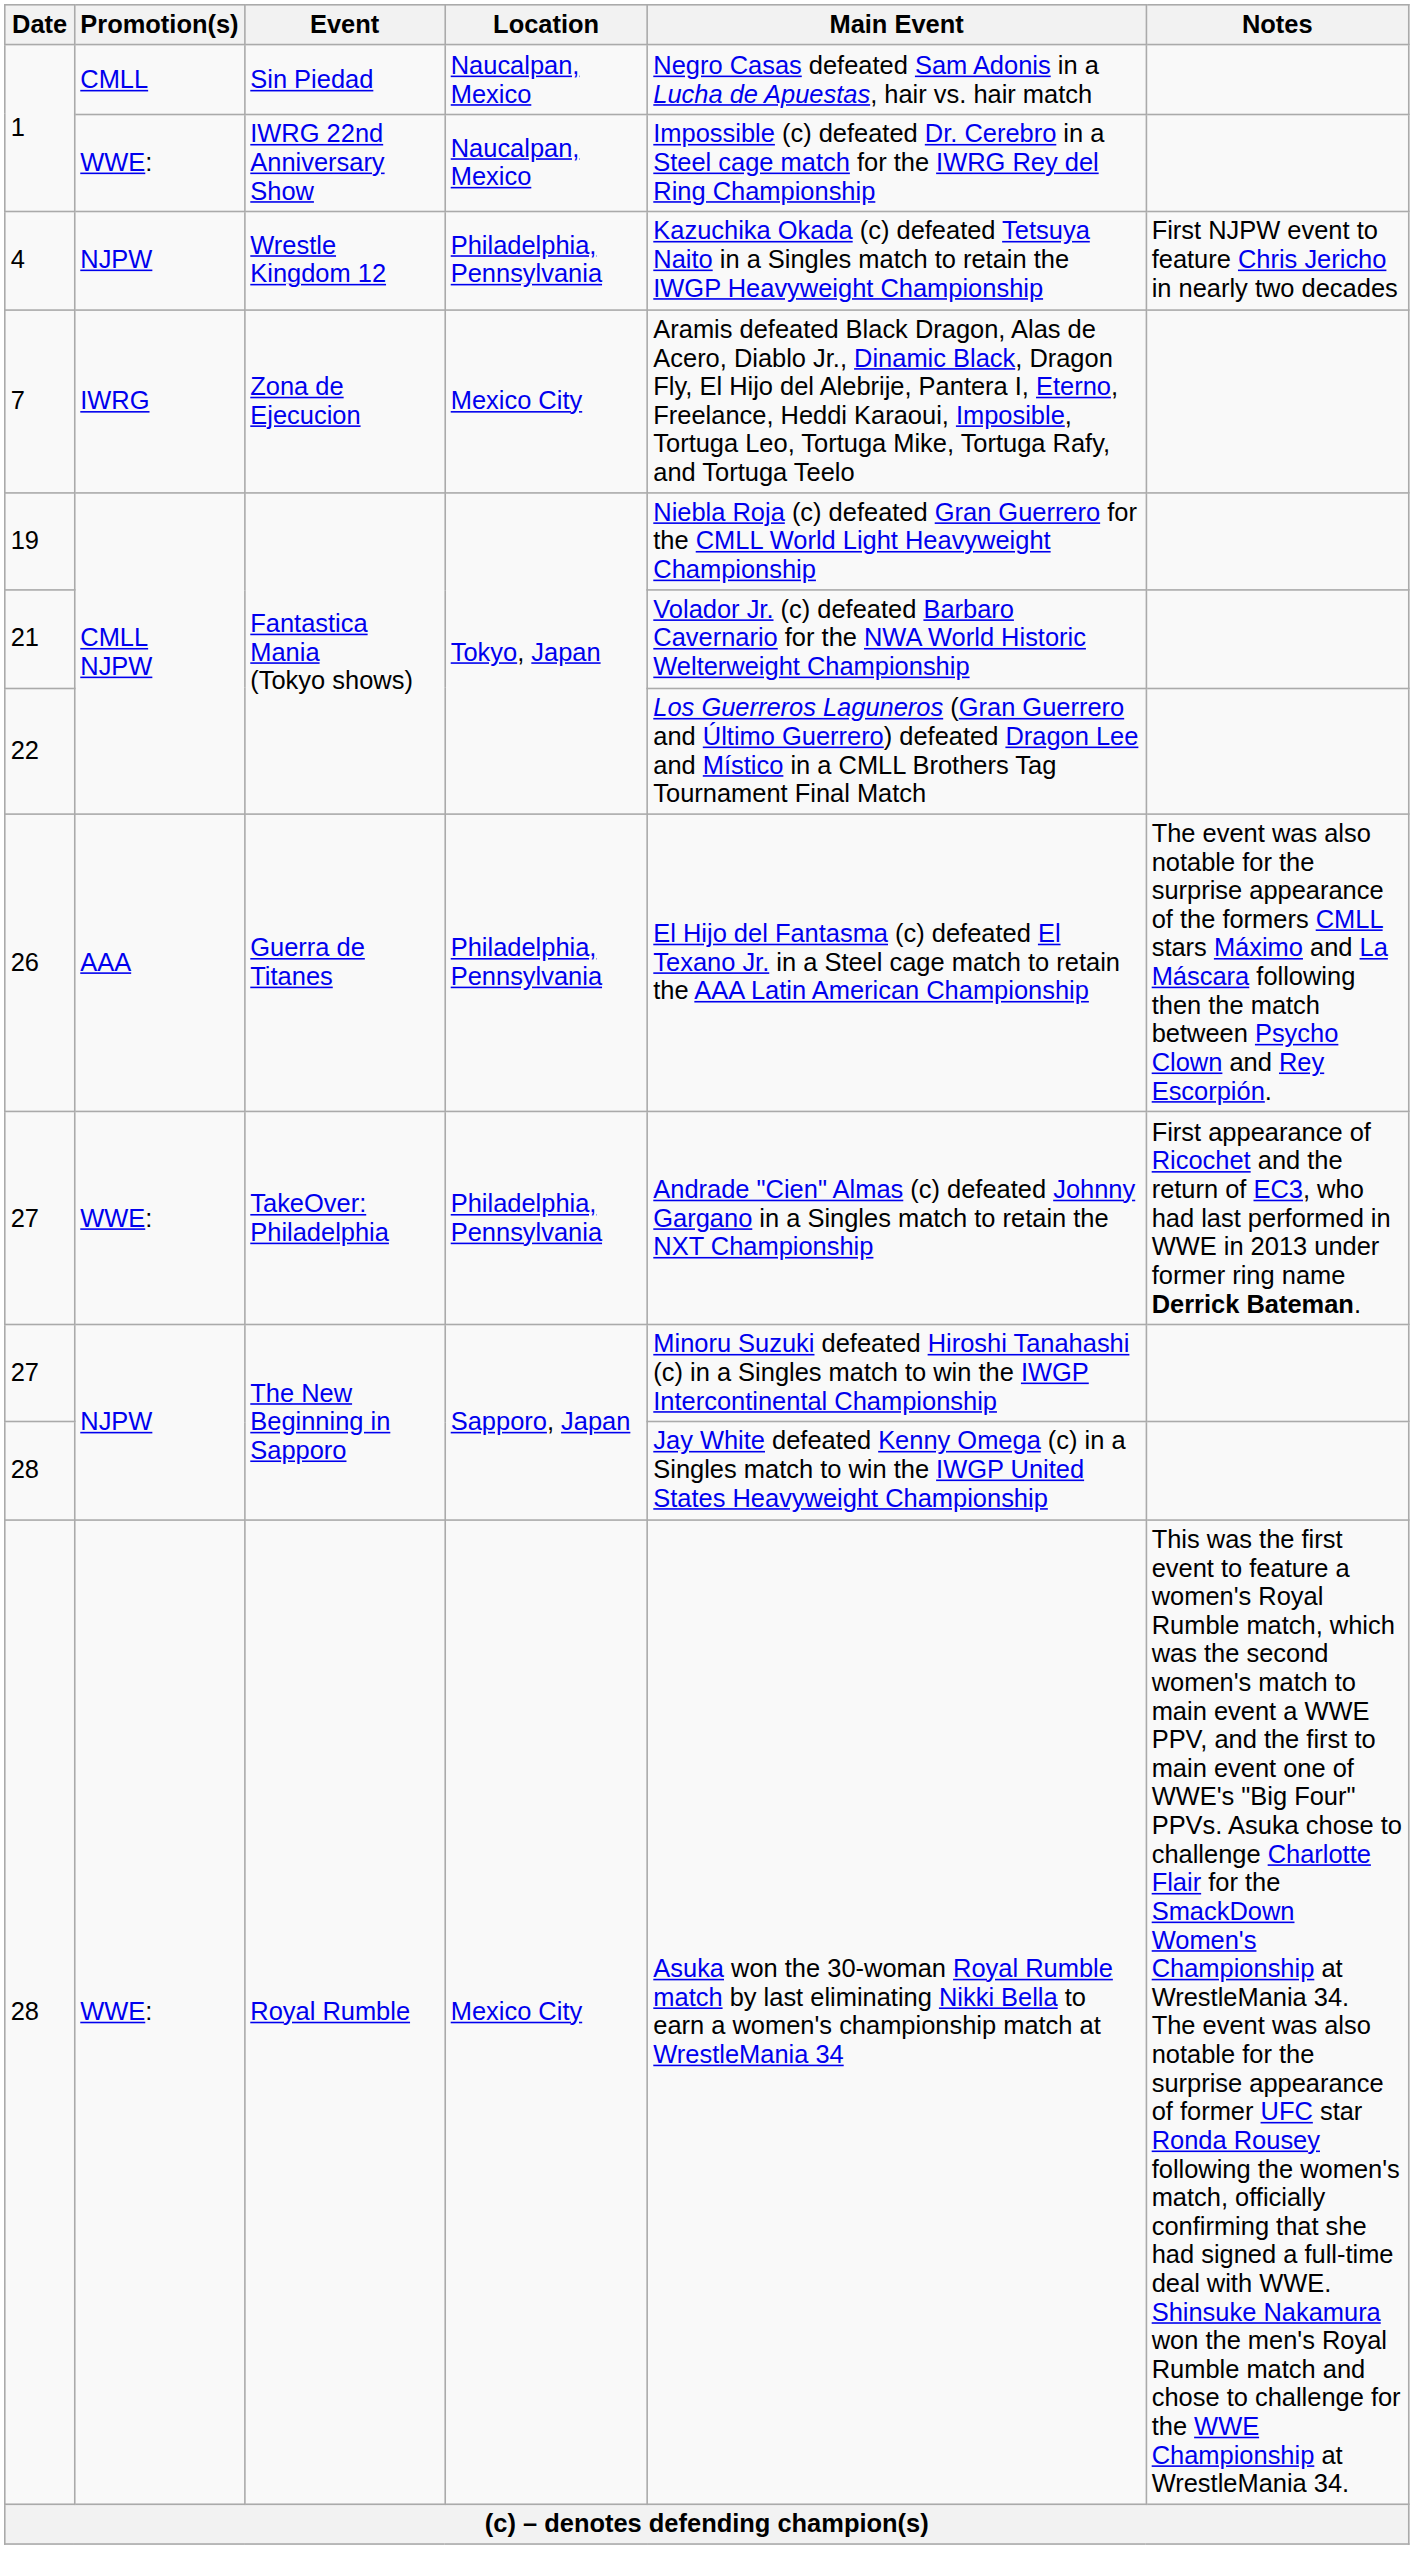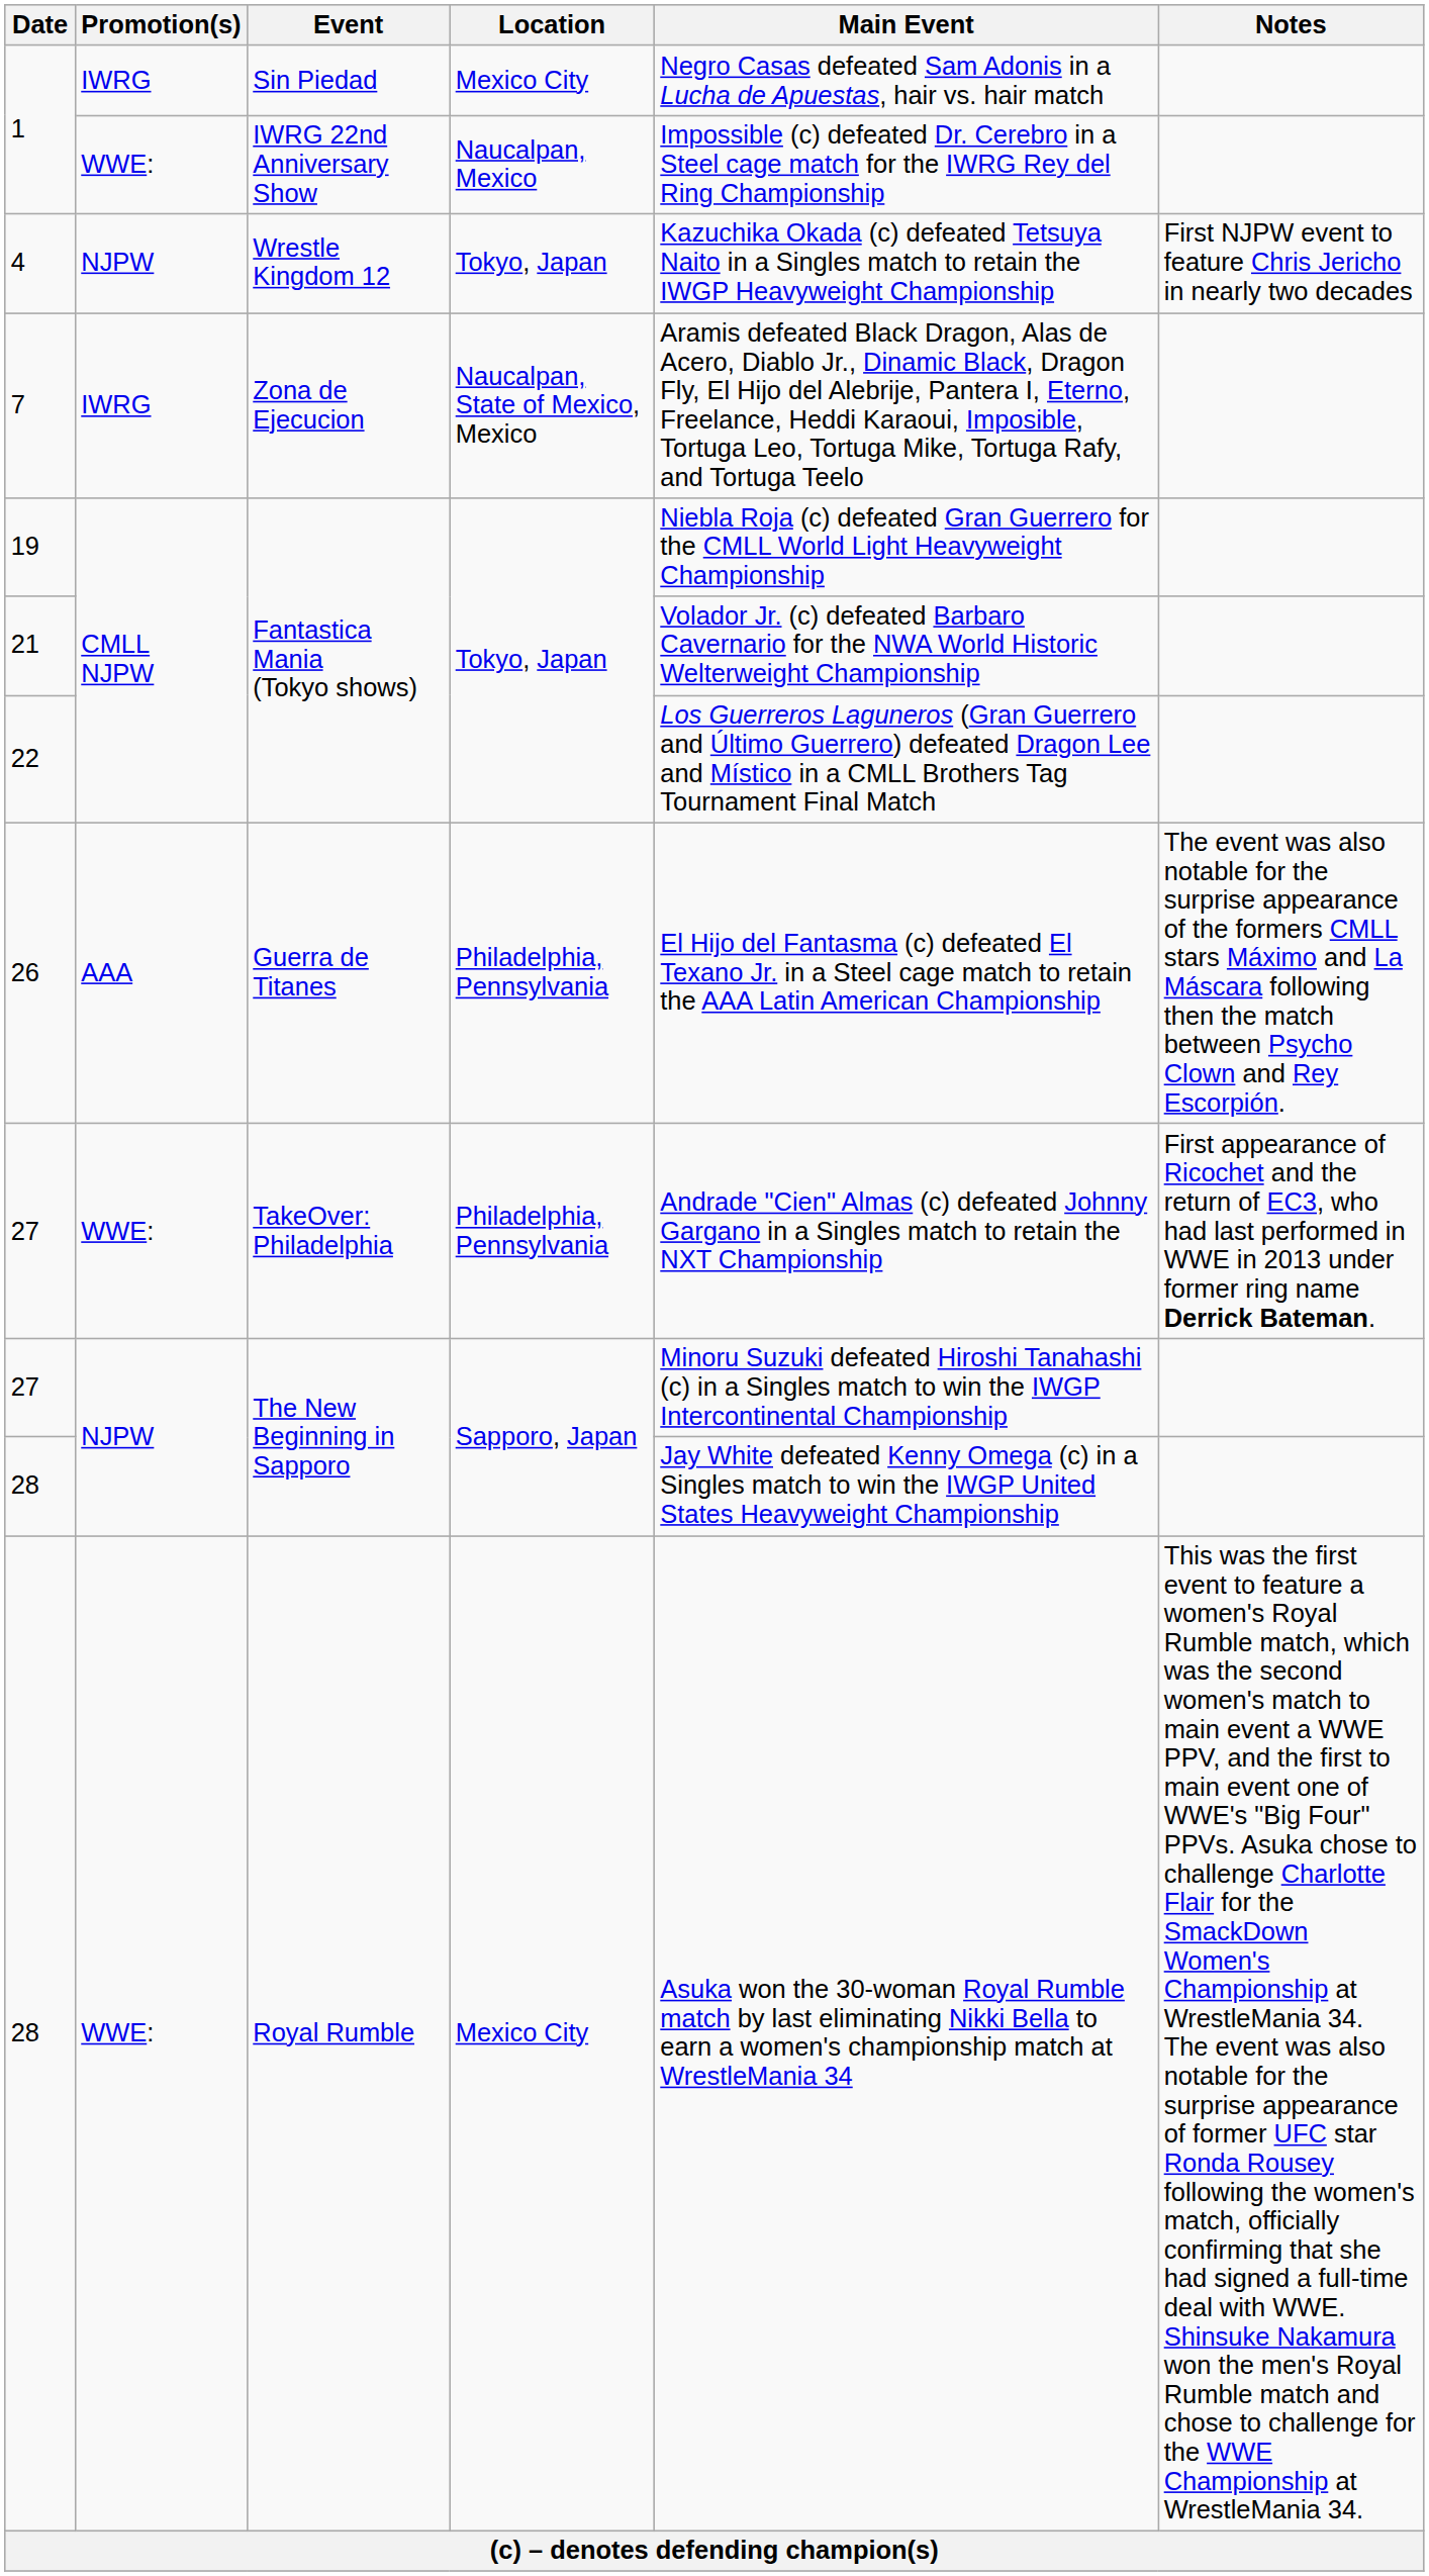1 / Sin Piedad | Promotion(s): CMLL -> IWRG
1 / Sin Piedad | Location: Naucalpan, Mexico -> Mexico City
4 | Location: Philadelphia, Pennsylvania -> Tokyo, Japan
7 | Location: Mexico City -> Naucalpan, State of Mexico, Mexico
